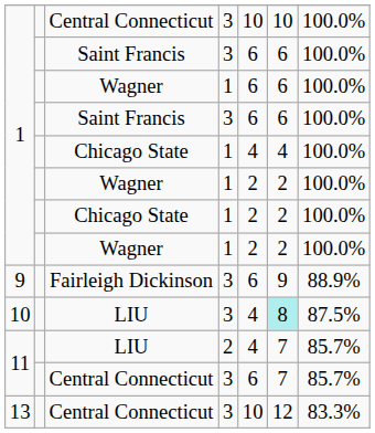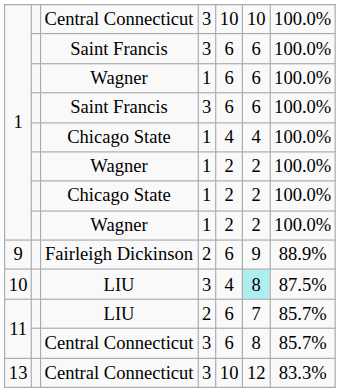Fairleigh Dickinson | column 4: 3 -> 2
11 / LIU | column 5: 4 -> 6
11 / Central Connecticut | column 6: 7 -> 8
